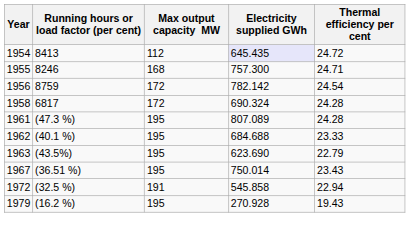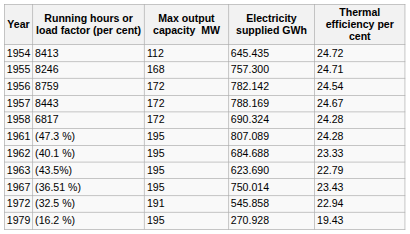1954 | Electricity supplied GWh: lavender background -> no background
+ row: 1957 | 8443 | 172 | 788.169 | 24.67
